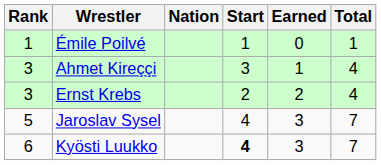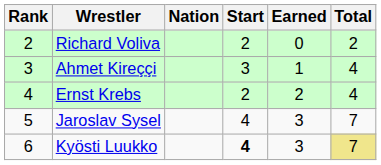- row: 1 | Émile Poilvé | 1 | 0 | 1
+ row: 2 | Richard Voliva | 2 | 0 | 2
Ernst Krebs | Rank: 3 -> 4
Kyösti Luukko | Total: no background -> khaki background
